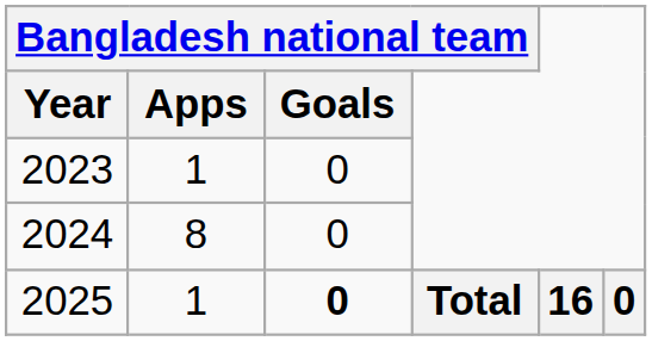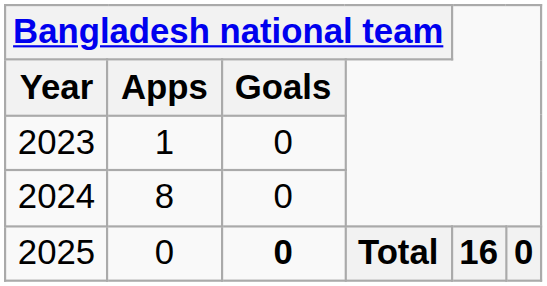2025 | Bangladesh national team / Apps: 1 -> 0
